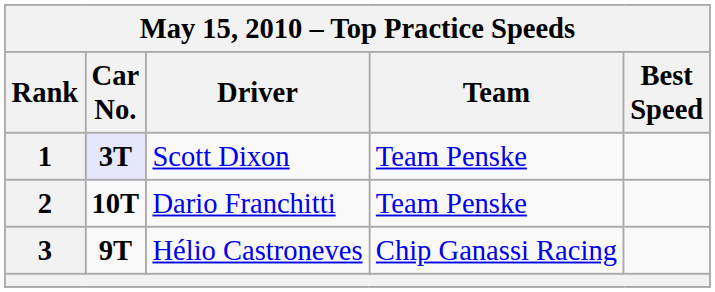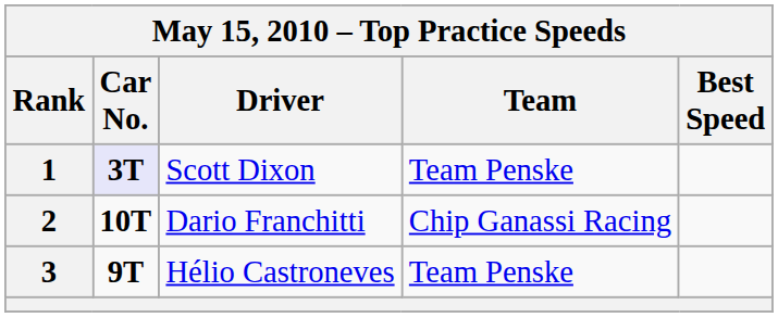2 | Team: Team Penske -> Chip Ganassi Racing
3 | Team: Chip Ganassi Racing -> Team Penske
